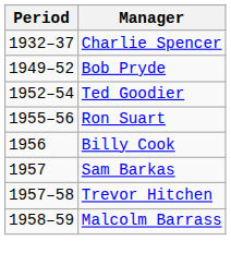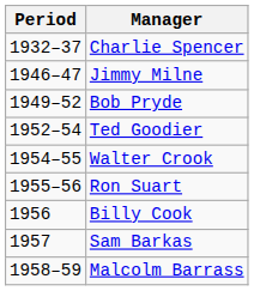+ row: 1946–47 | Jimmy Milne
+ row: 1954–55 | Walter Crook
- row: 1957–58 | Trevor Hitchen
